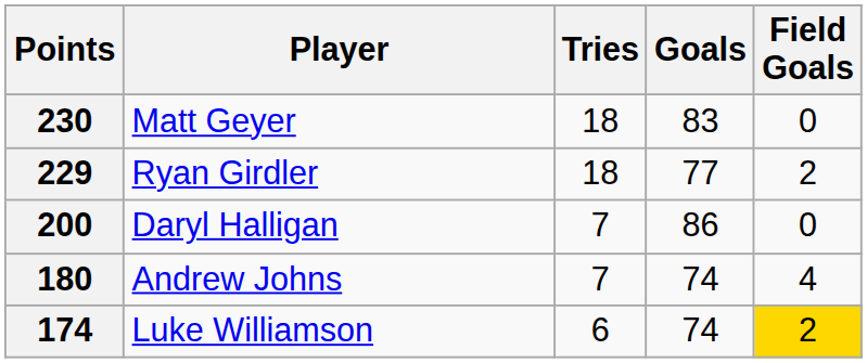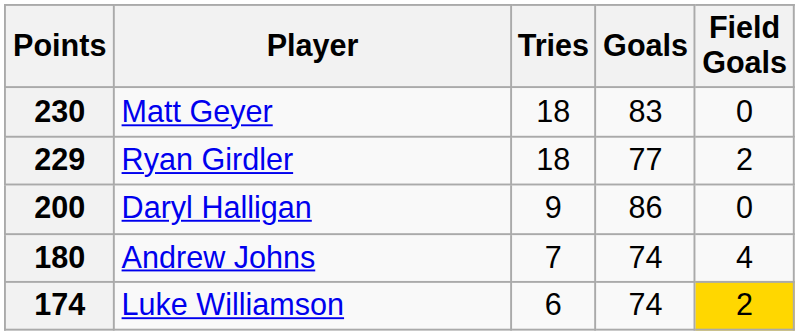200 | Tries: 7 -> 9
